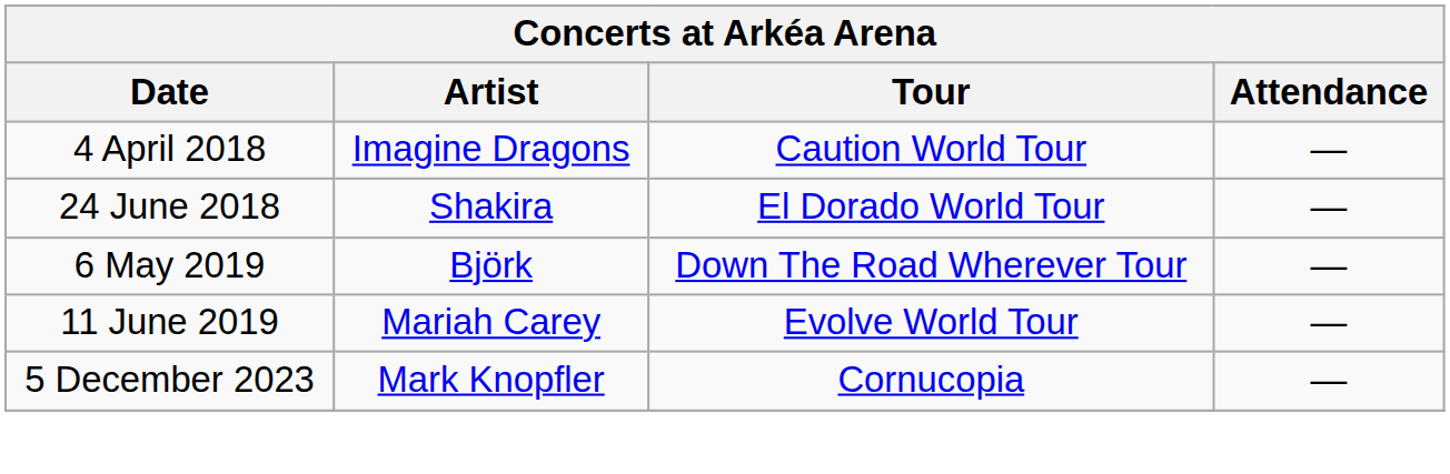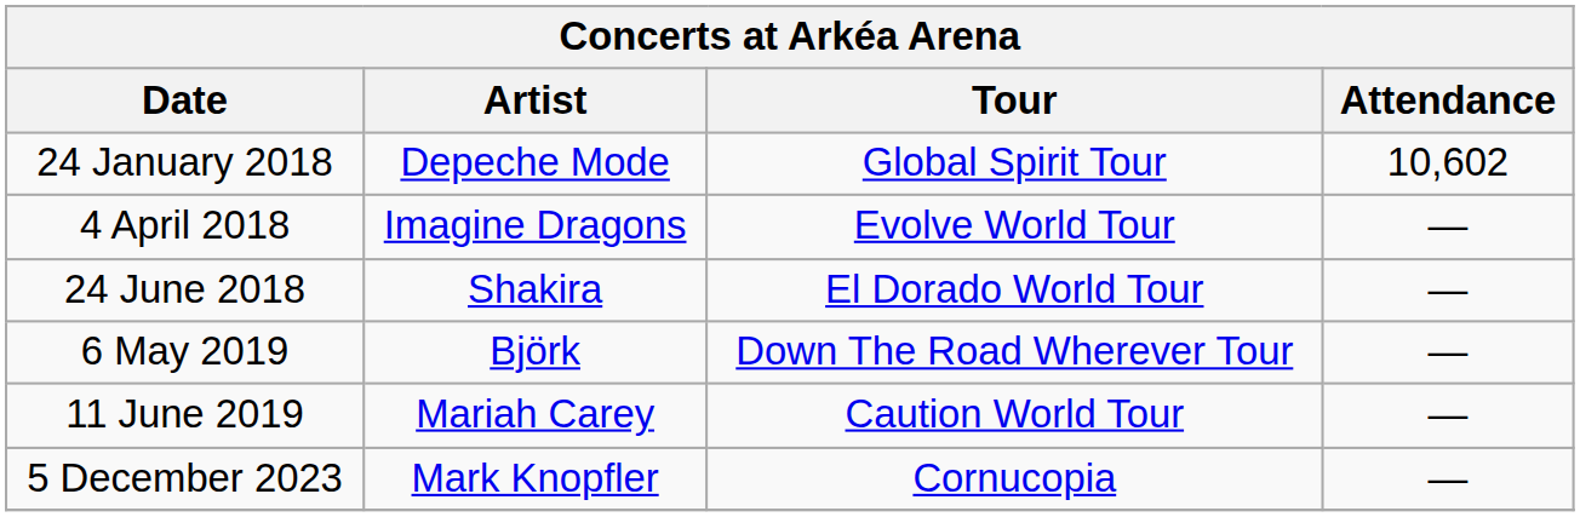+ row: 24 January 2018 | Depeche Mode | Global Spirit Tour | 10,602
4 April 2018 | Tour: Caution World Tour -> Evolve World Tour
11 June 2019 | Tour: Evolve World Tour -> Caution World Tour
